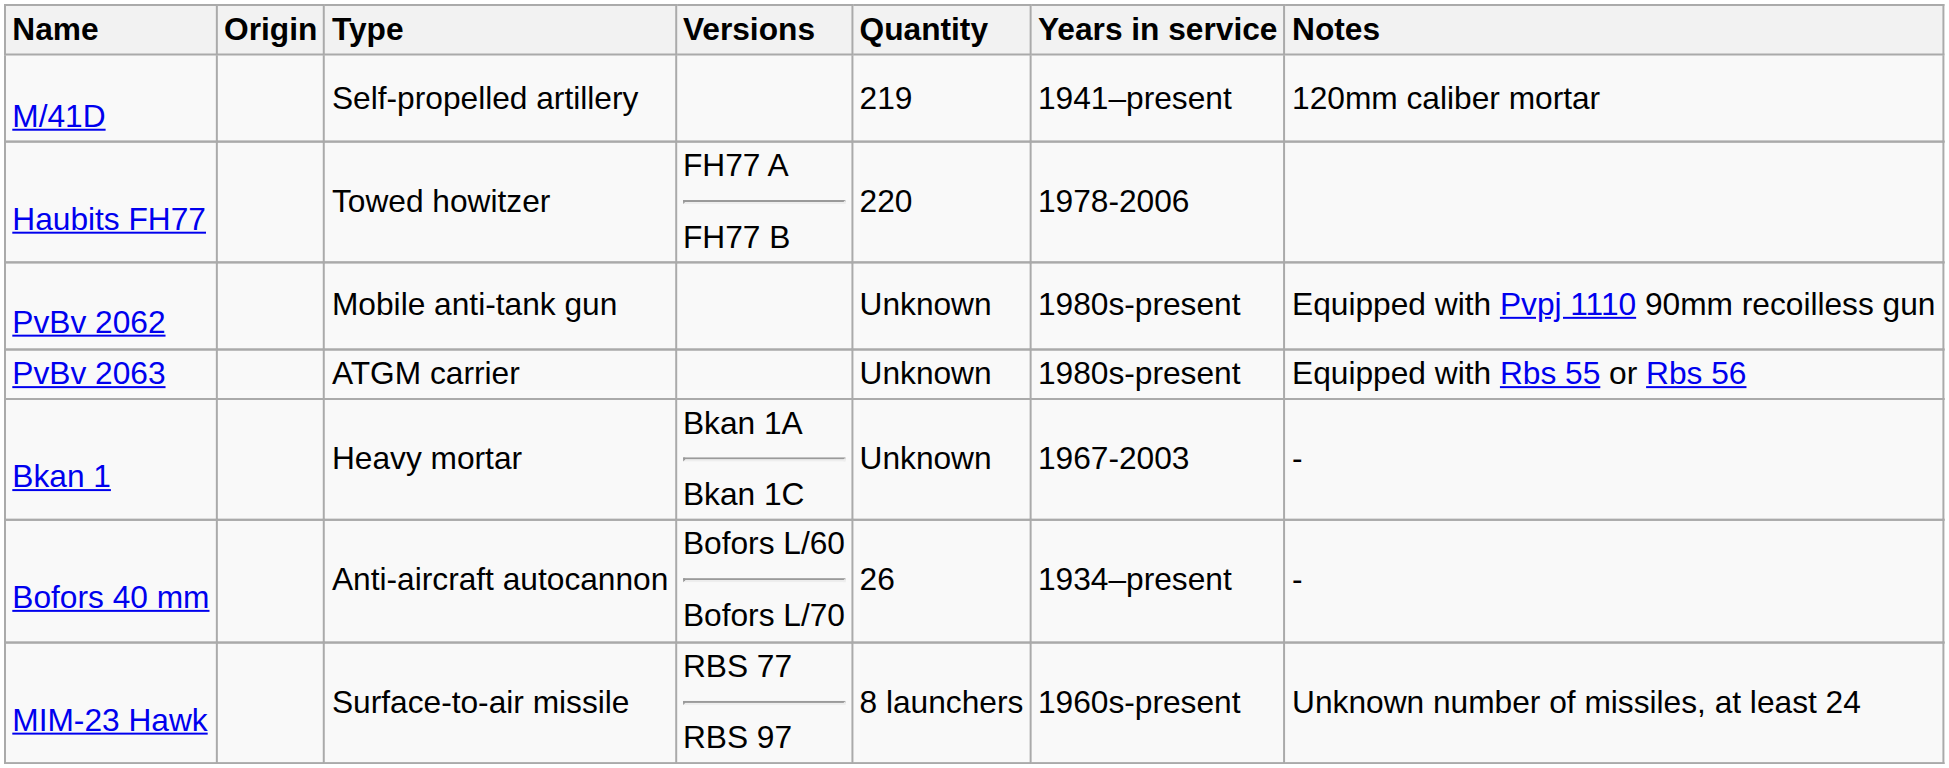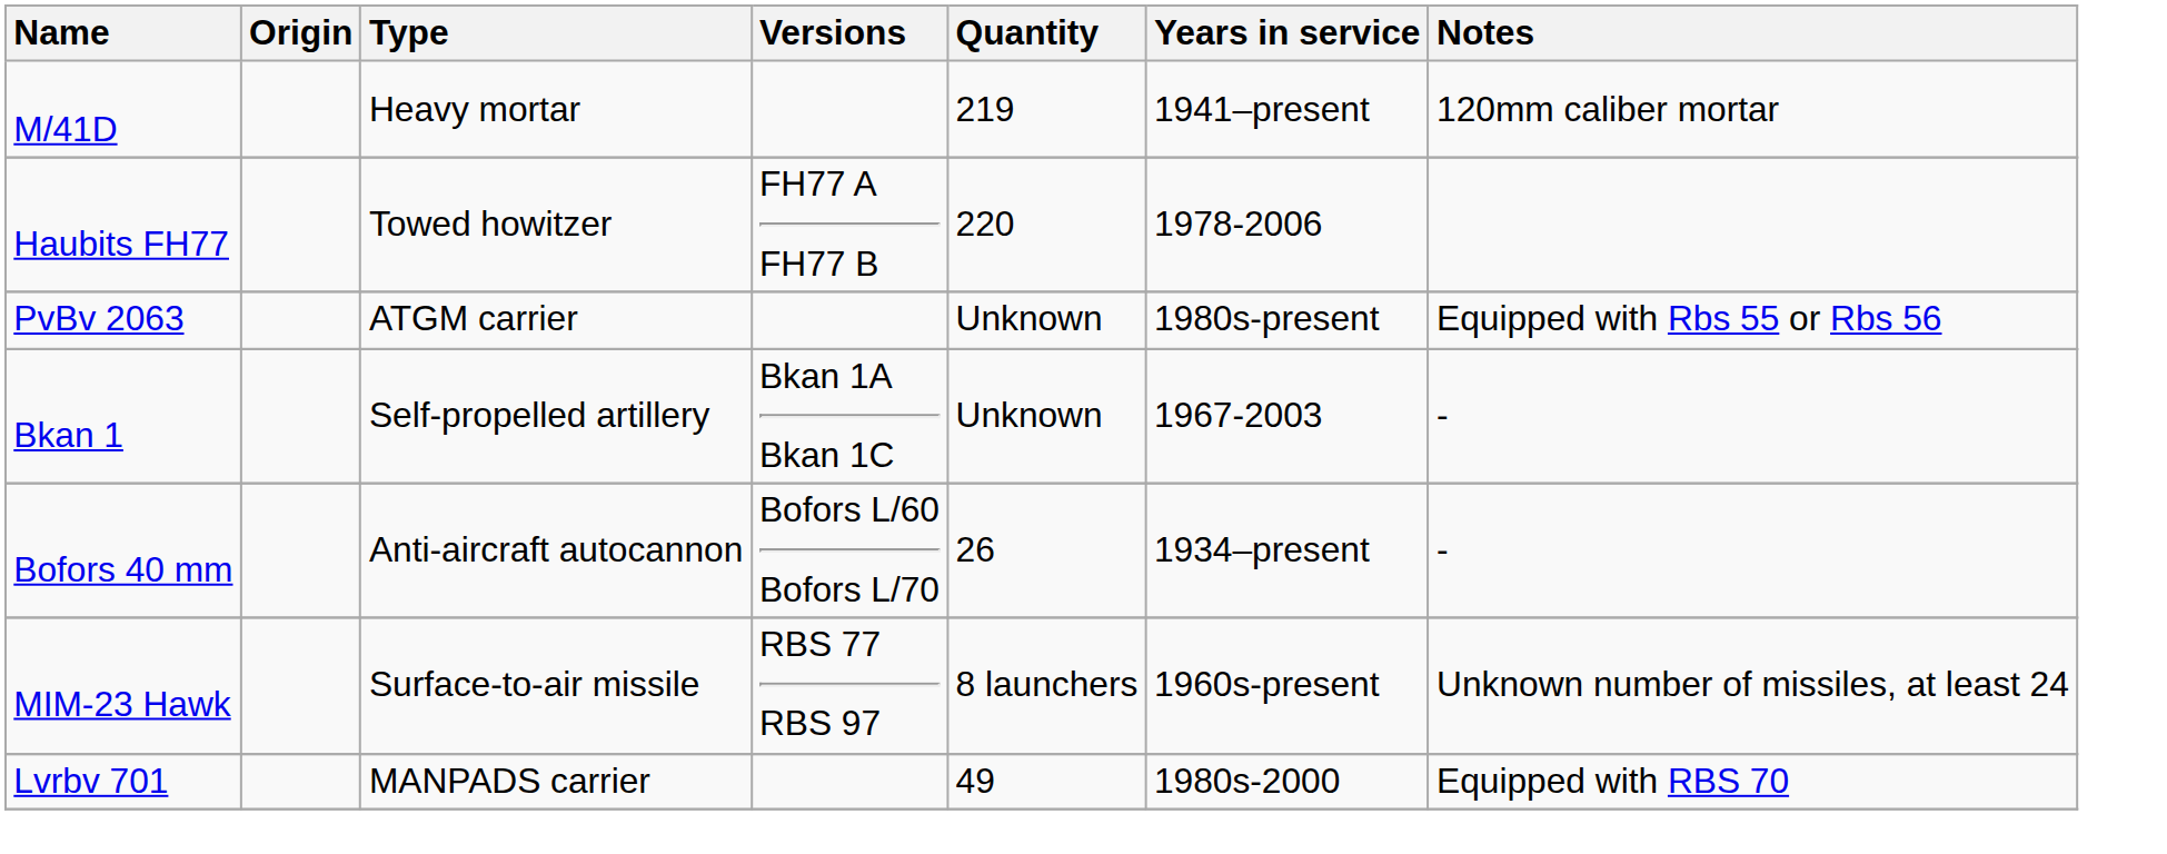M/41D | Type: Self-propelled artillery -> Heavy mortar
- row: PvBv 2062 | Mobile anti-tank gun | Unknown | 1980s-present | Equipped with Pvpj 1110 90mm recoilless gun
Bkan 1 | Type: Heavy mortar -> Self-propelled artillery
+ row: Lvrbv 701 | MANPADS carrier | 49 | 1980s-2000 | Equipped with RBS 70
